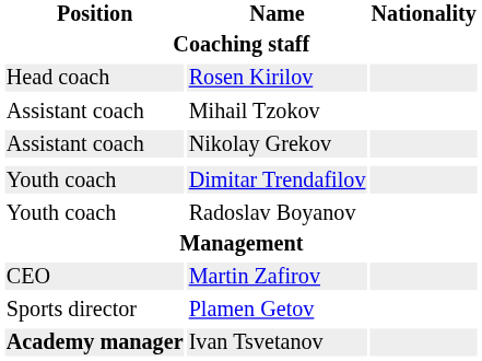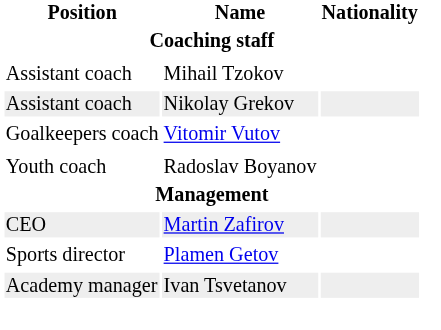- row: Head coach | Rosen Kirilov
+ row: Goalkeepers coach | Vitomir Vutov
- row: Youth coach | Dimitar Trendafilov
Ivan Tsvetanov | Position: bold -> normal
